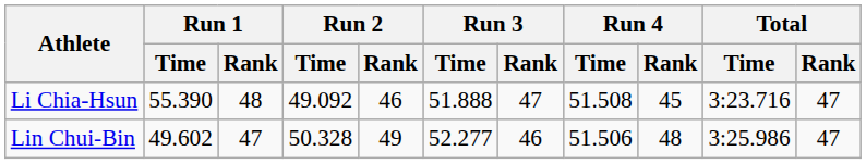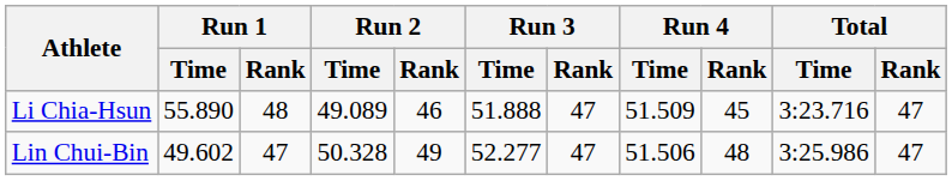Li Chia-Hsun | Run 1 / Time: 55.390 -> 55.890
Li Chia-Hsun | Run 2 / Time: 49.092 -> 49.089
Li Chia-Hsun | Run 4 / Time: 51.508 -> 51.509
Lin Chui-Bin | Run 3 / Rank: 46 -> 47
